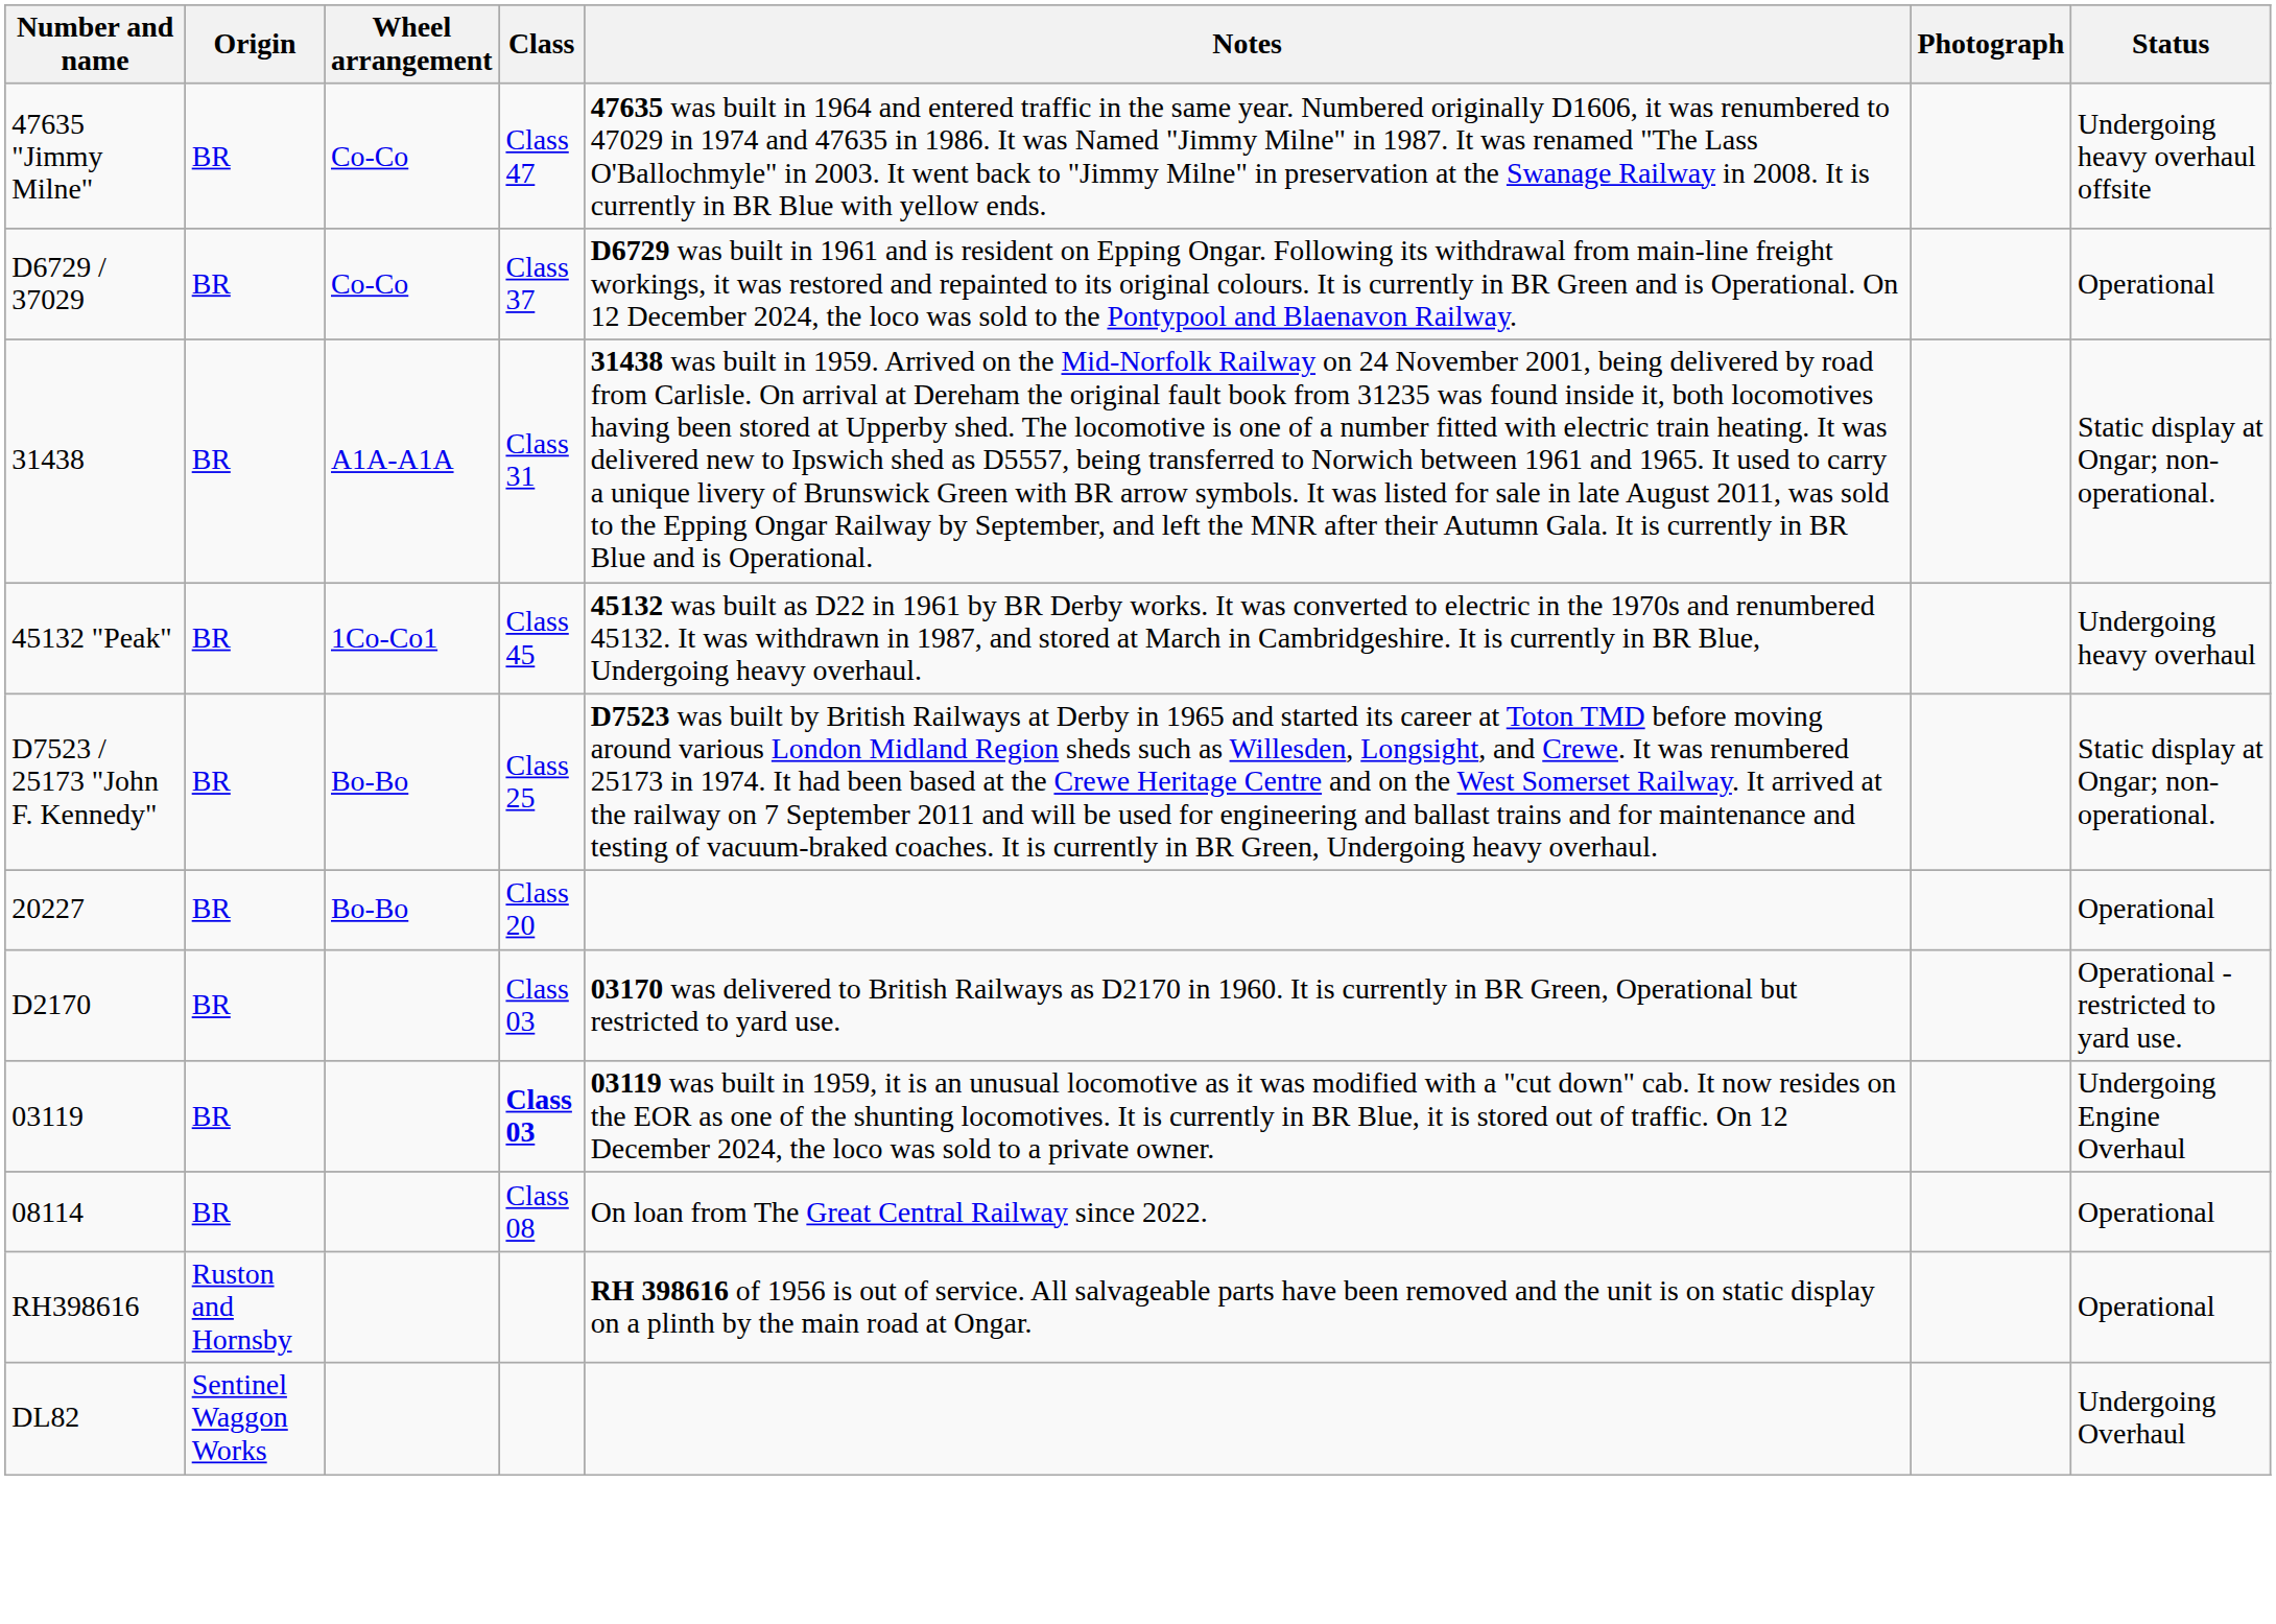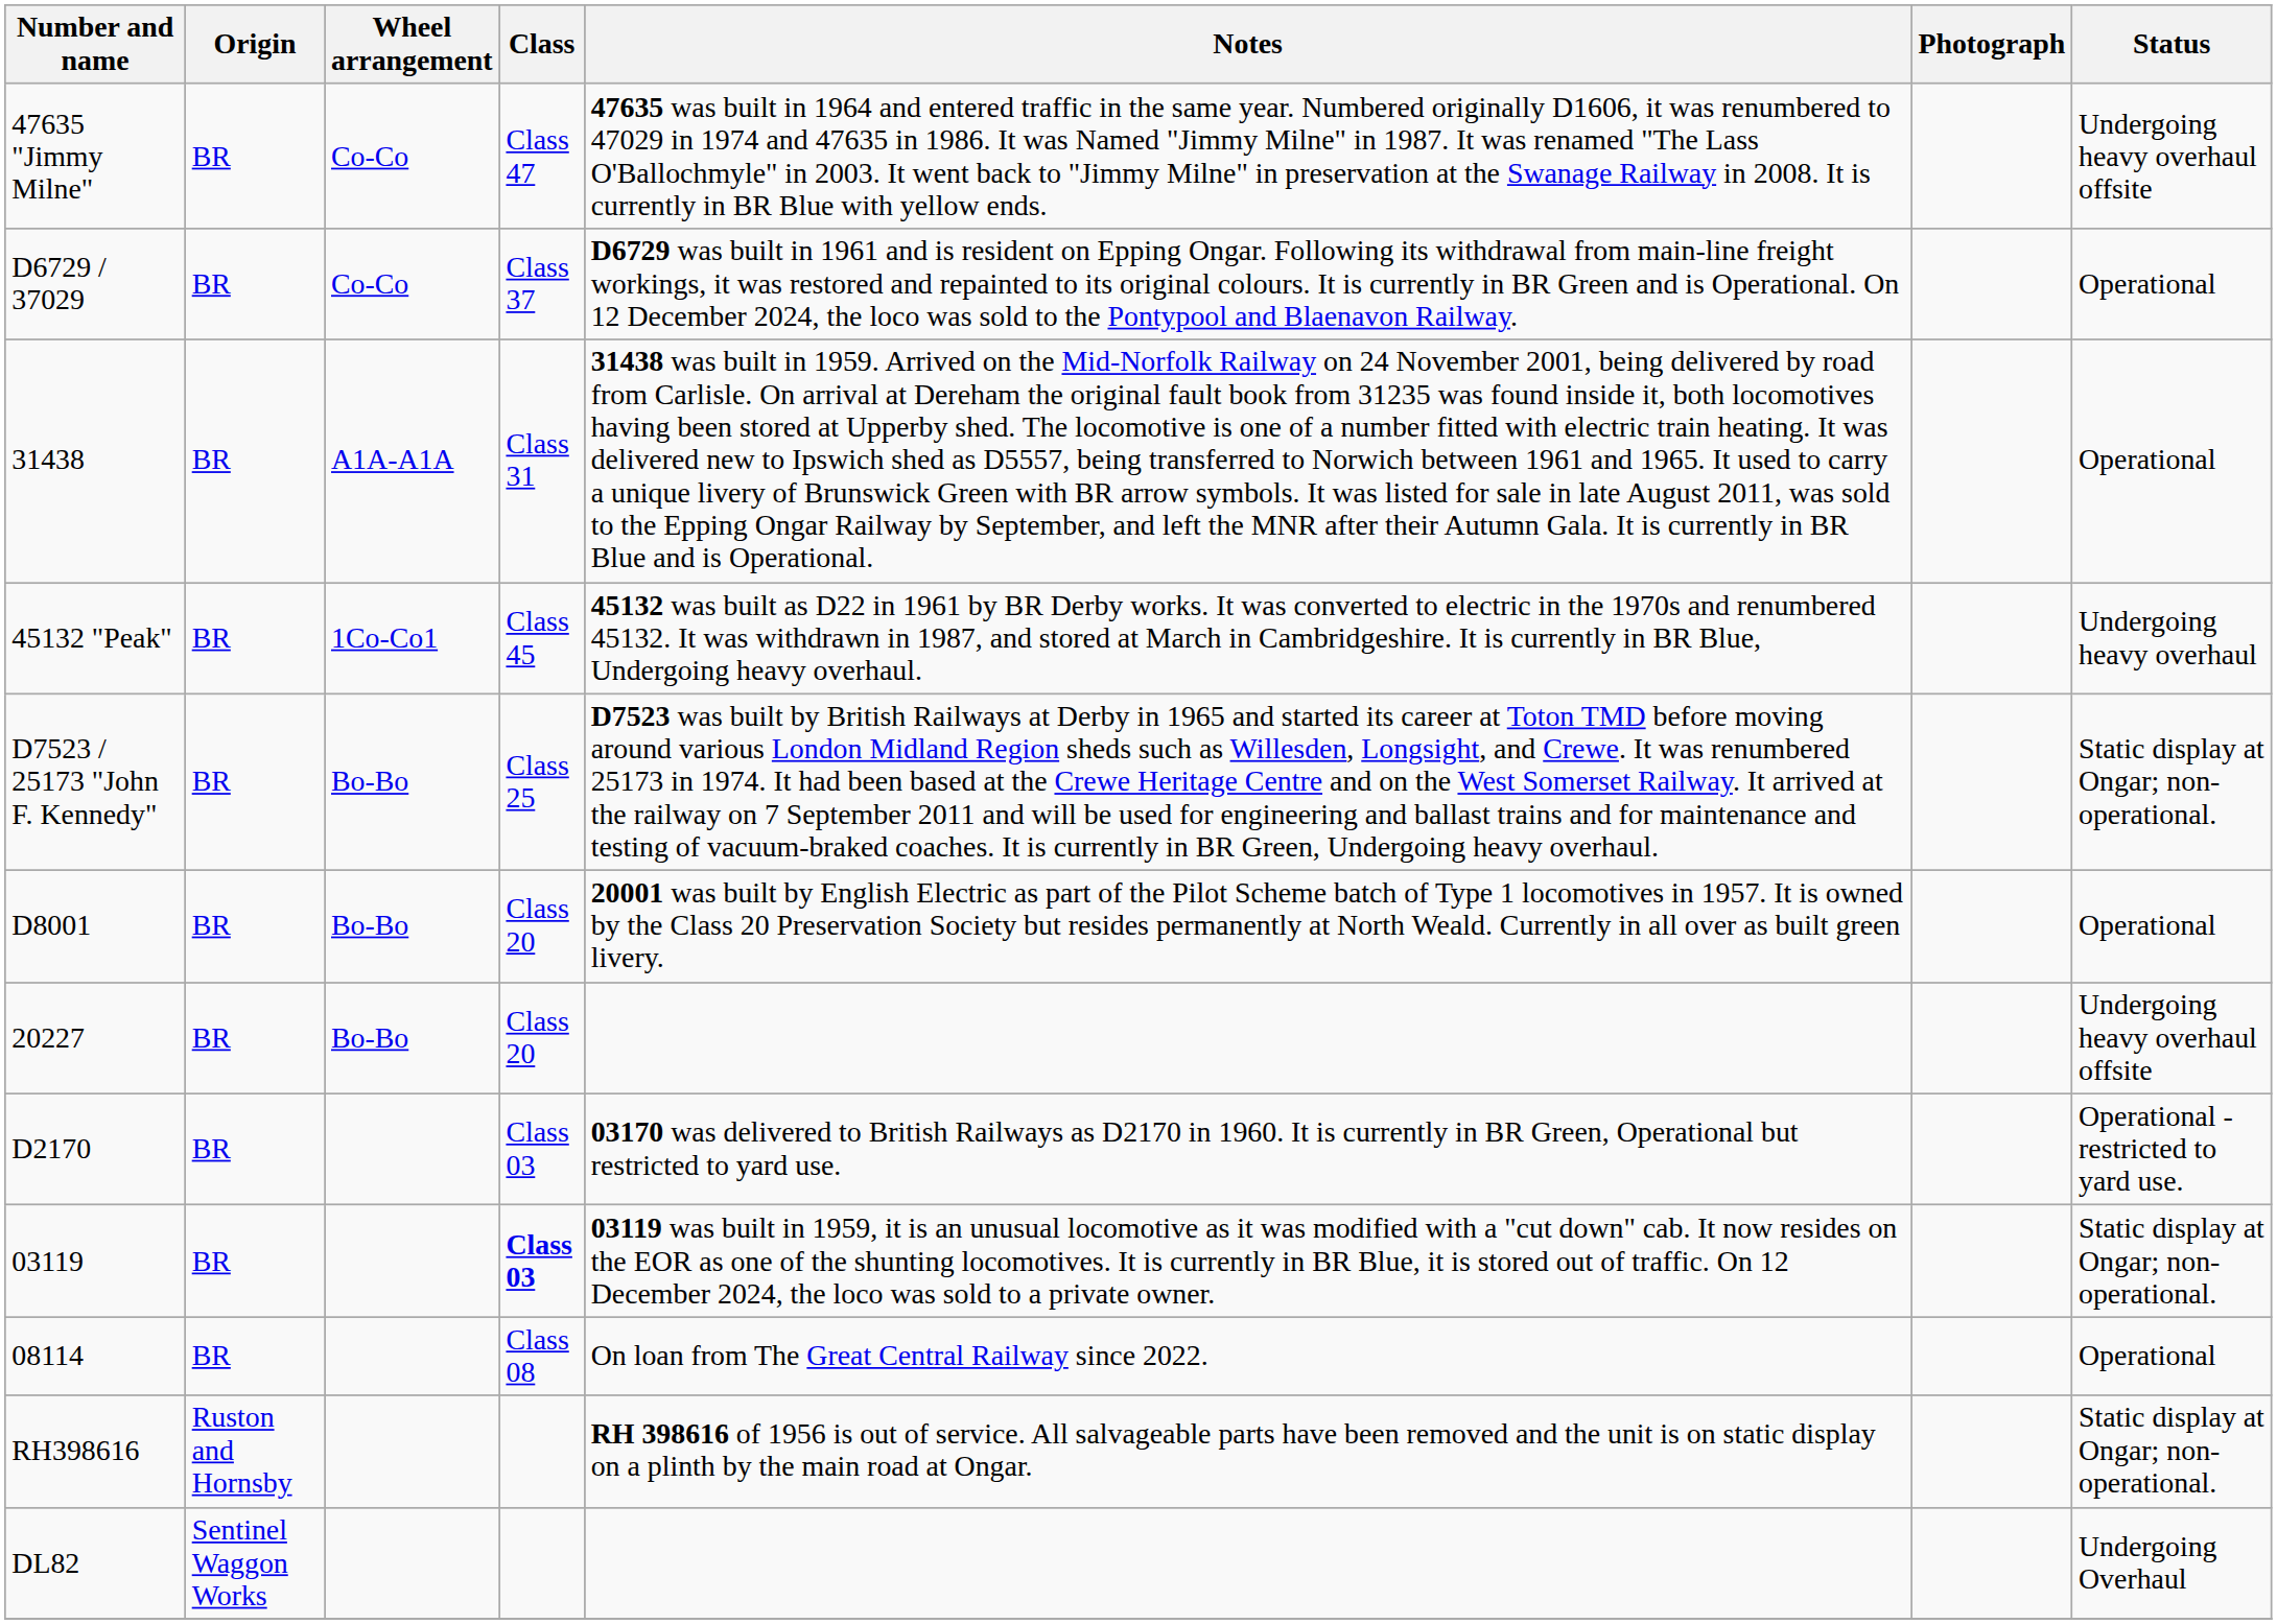31438 | Status: Static display at Ongar; non-operational. -> Operational
+ row: D8001 | BR | Bo-Bo | Class 20 | 20001 was built by English Electric as part of the Pilot Scheme batch of Type 1 locomotives in 1957. It is owned by the Class 20 Preservation Society but resides permanently at North Weald. Currently in all over as built green livery. | Operational
20227 | Status: Operational -> Undergoing heavy overhaul offsite
03119 | Status: Undergoing Engine Overhaul -> Static display at Ongar; non-operational.
RH398616 | Status: Operational -> Static display at Ongar; non-operational.
